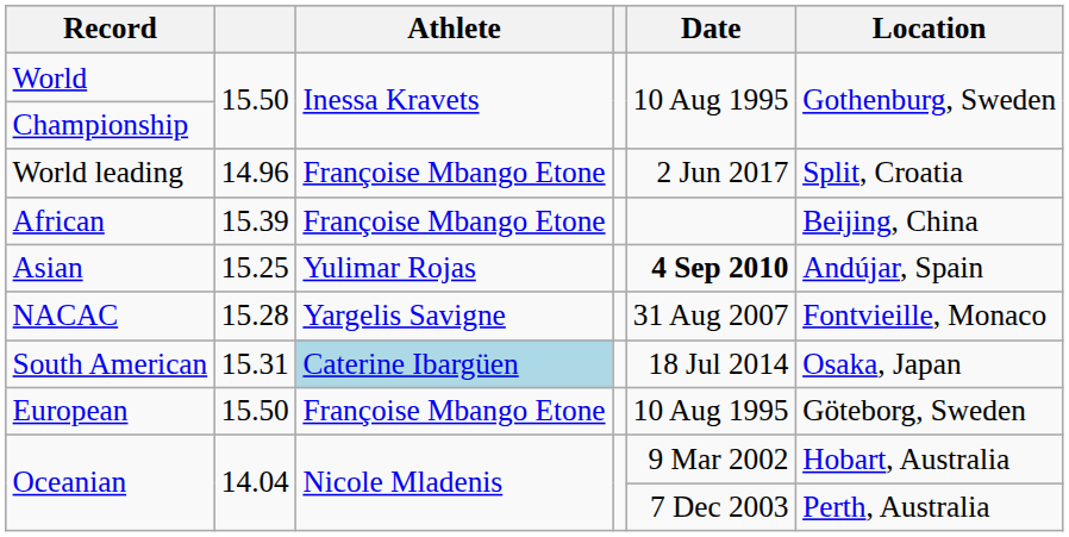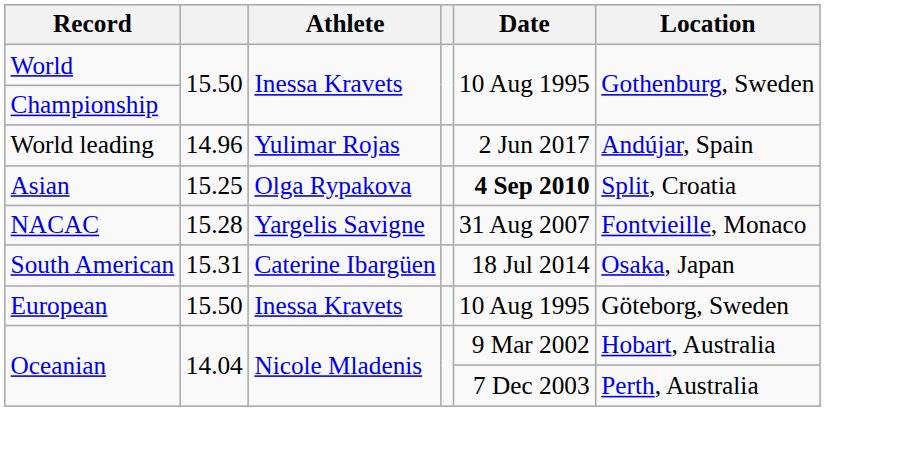World leading | Athlete: Françoise Mbango Etone -> Yulimar Rojas
World leading | Location: Split, Croatia -> Andújar, Spain
- row: African | 15.39 | Françoise Mbango Etone | Beijing, China
Asian | Athlete: Yulimar Rojas -> Olga Rypakova
Asian | Location: Andújar, Spain -> Split, Croatia
South American | Athlete: lightblue background -> no background
European | Athlete: Françoise Mbango Etone -> Inessa Kravets
